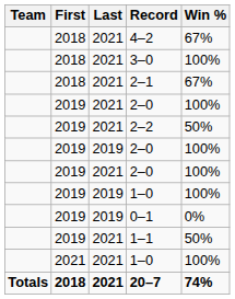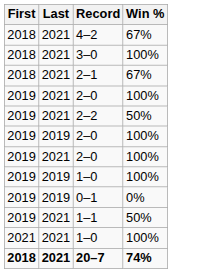- column: Team | Totals
